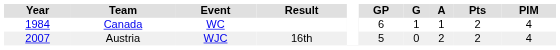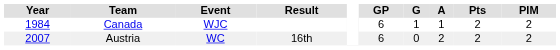Canada | Event: WC -> WJC
Canada | PIM: 4 -> 2
Austria | Event: WJC -> WC
Austria | GP: 5 -> 6
Austria | PIM: 4 -> 2
